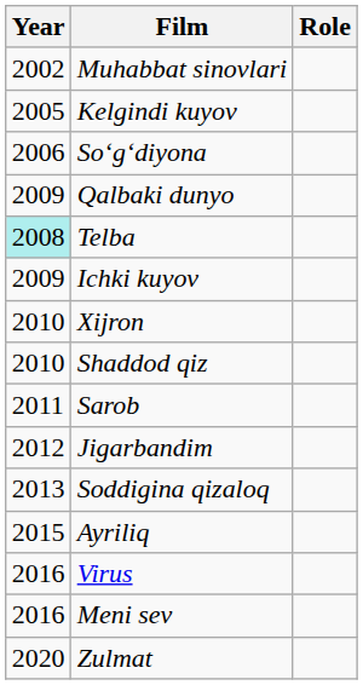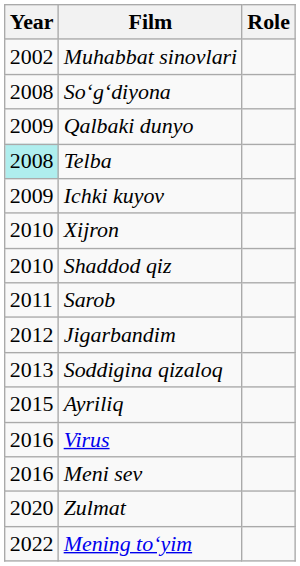- row: 2005 | Kelgindi kuyov
Soʻgʻdiyona | Year: 2006 -> 2008
+ row: 2022 | Mening toʻyim
